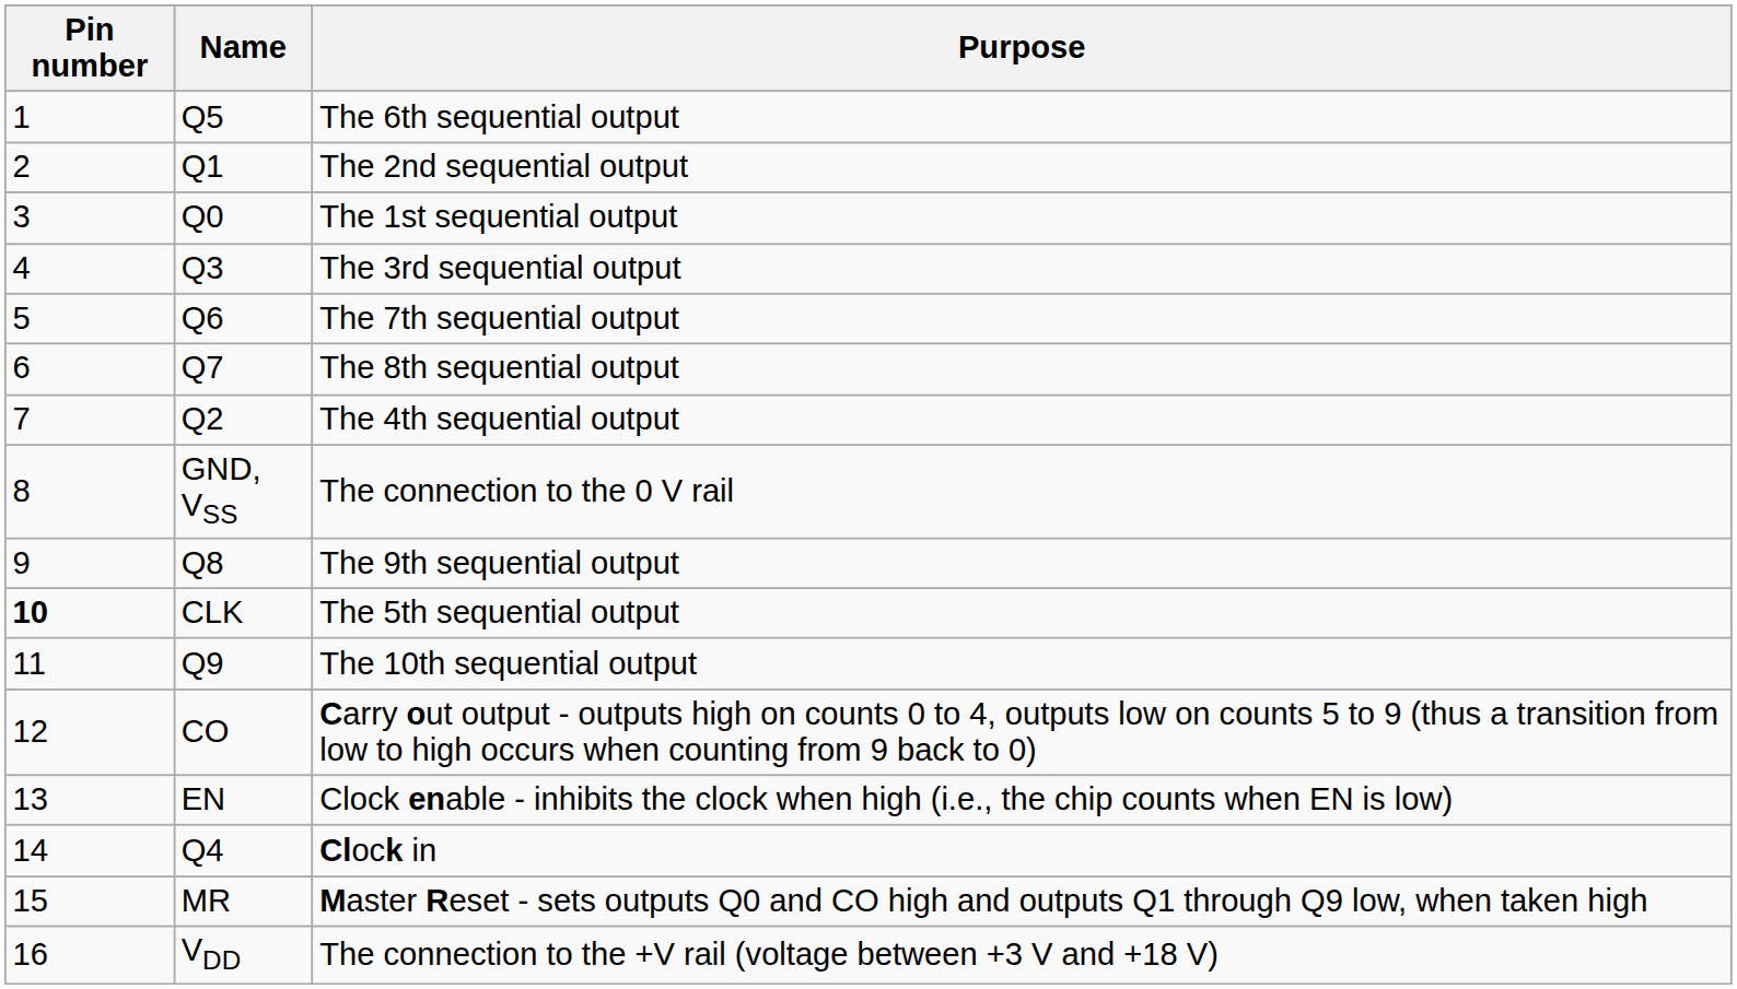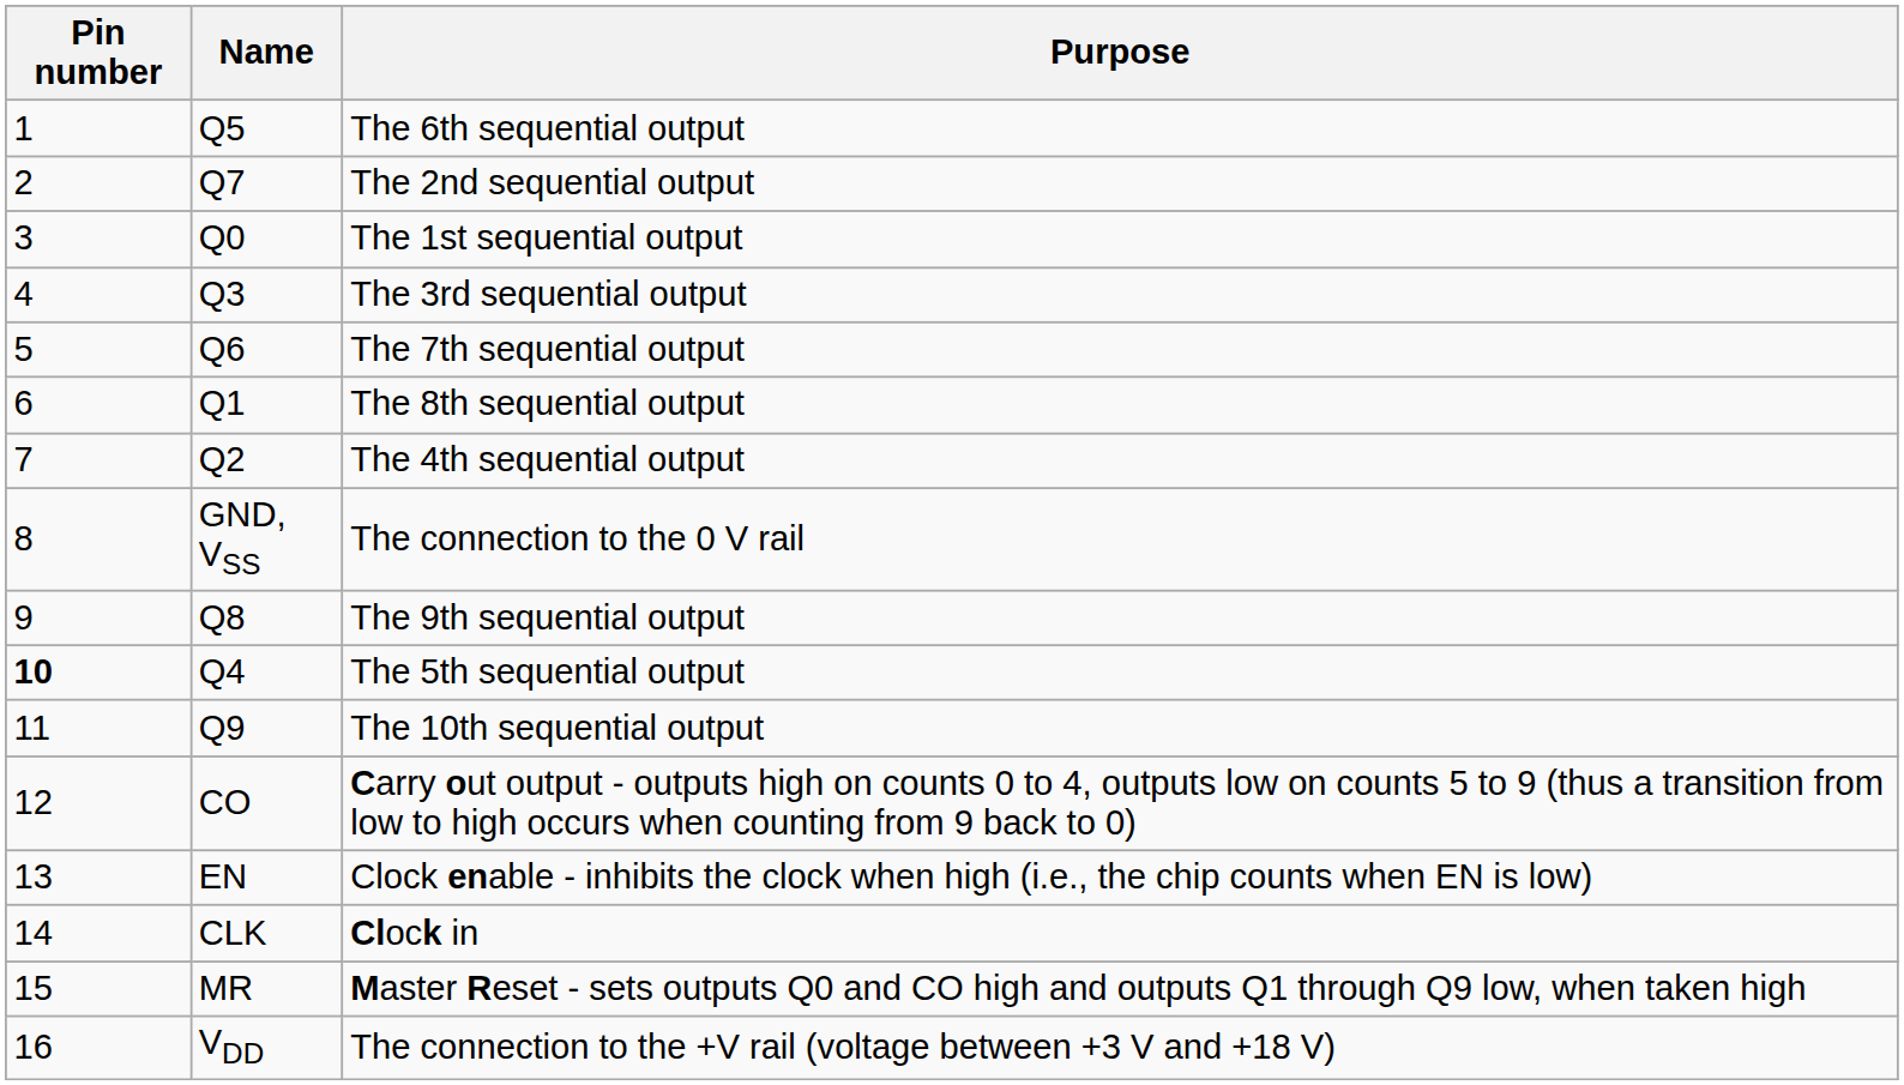The 2nd sequential output | Name: Q1 -> Q7
The 8th sequential output | Name: Q7 -> Q1
The 5th sequential output | Name: CLK -> Q4
Clock in | Name: Q4 -> CLK
